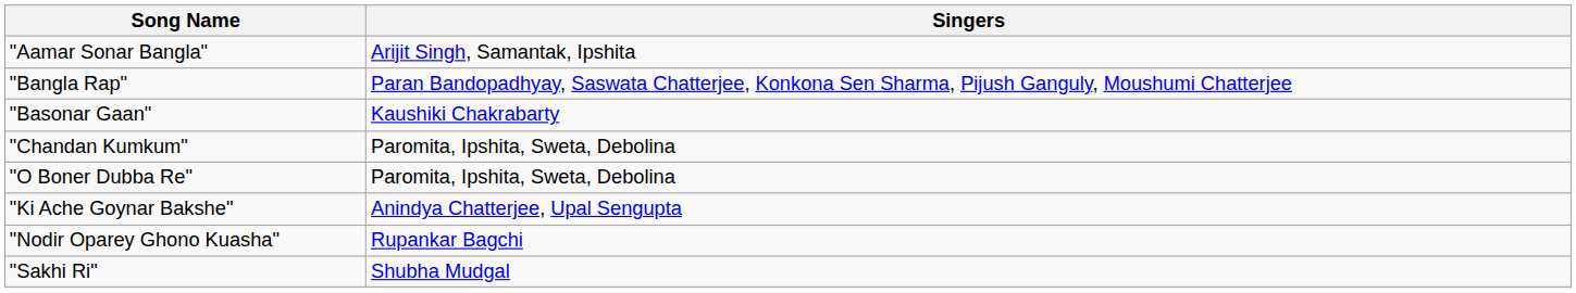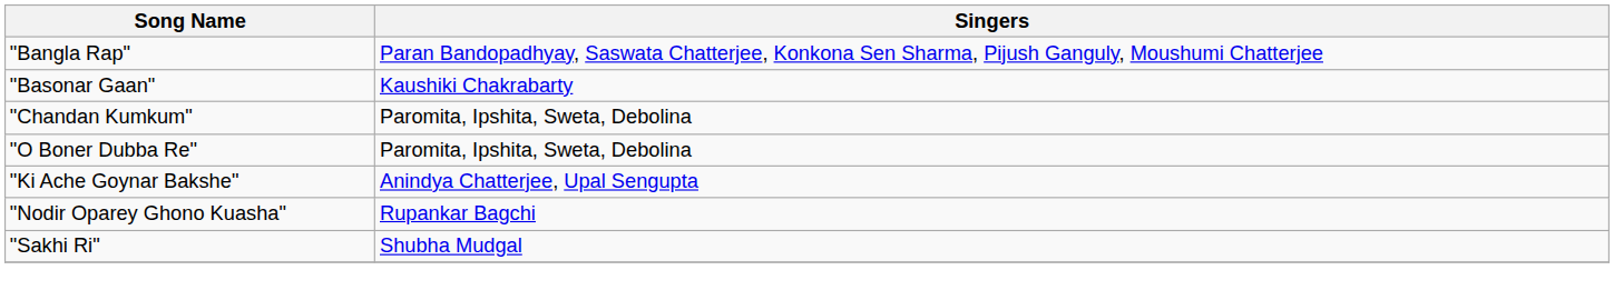- row: "Aamar Sonar Bangla" | Arijit Singh, Samantak, Ipshita
